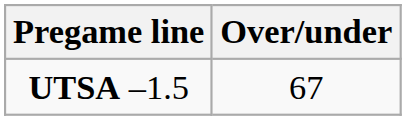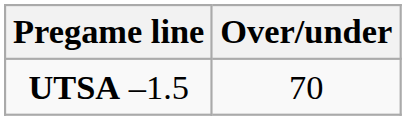UTSA –1.5 | Over/under: 67 -> 70
